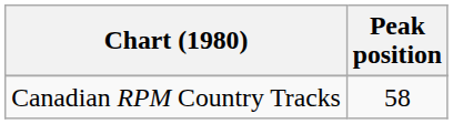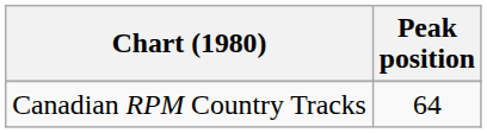Canadian RPM Country Tracks | Peak position: 58 -> 64
